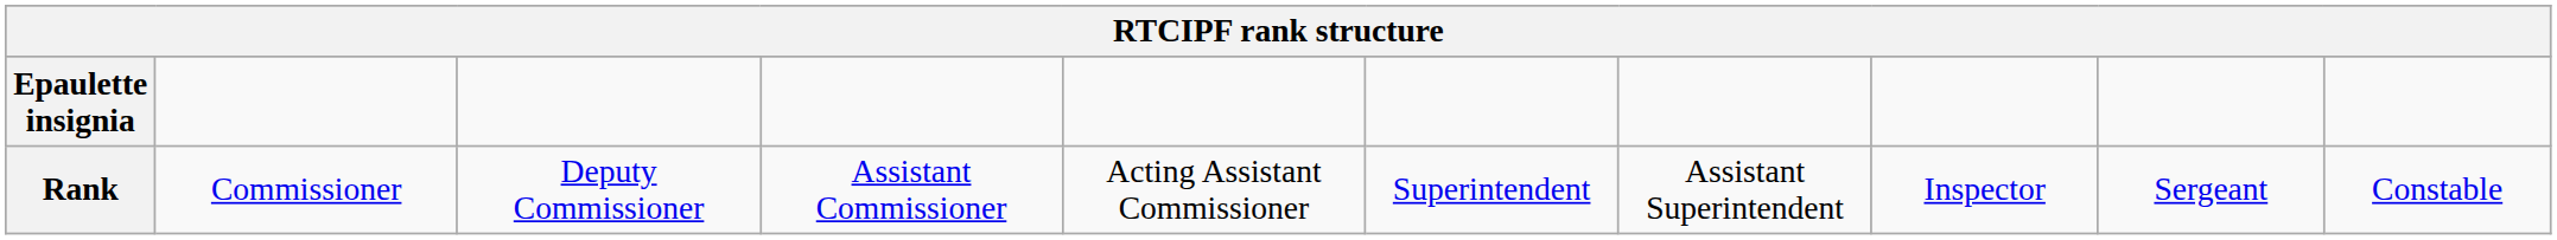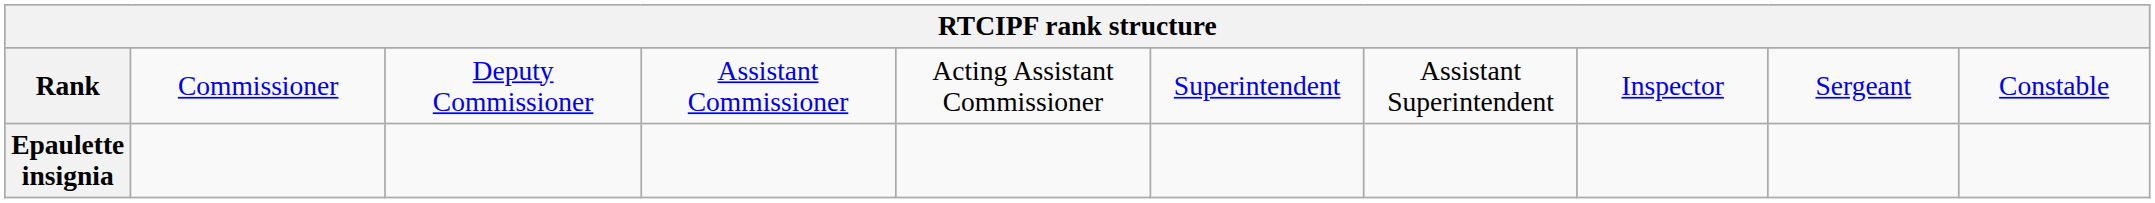rows swapped: Rank <-> Epaulette insignia
